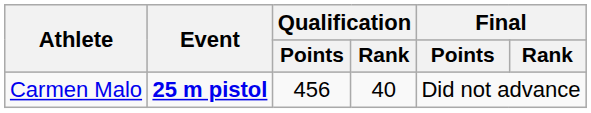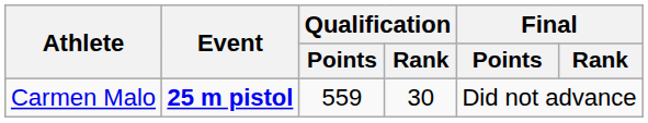Carmen Malo | Qualification / Points: 456 -> 559
Carmen Malo | Qualification / Rank: 40 -> 30
